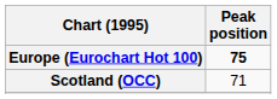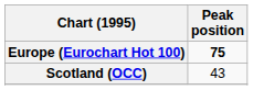Scotland (OCC) | Peak position: 71 -> 43
